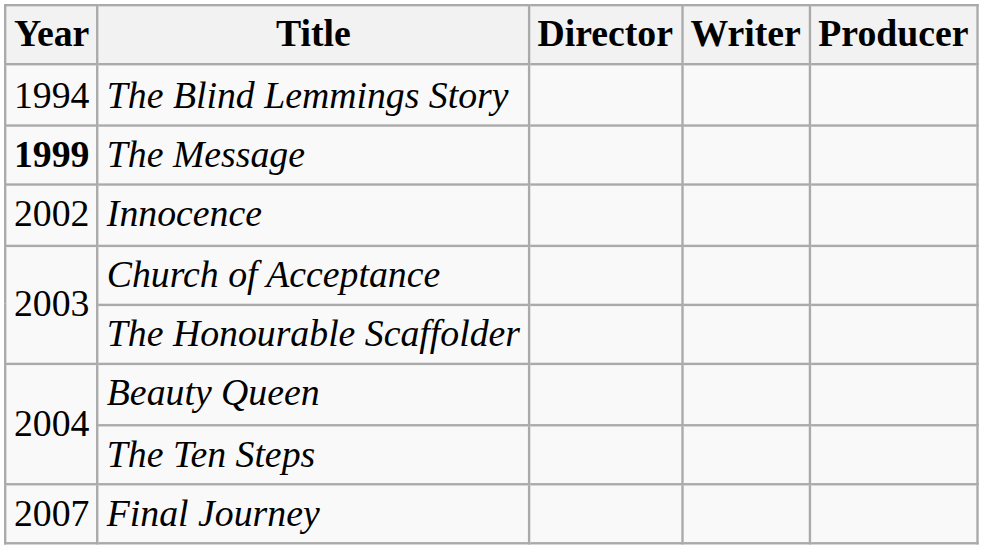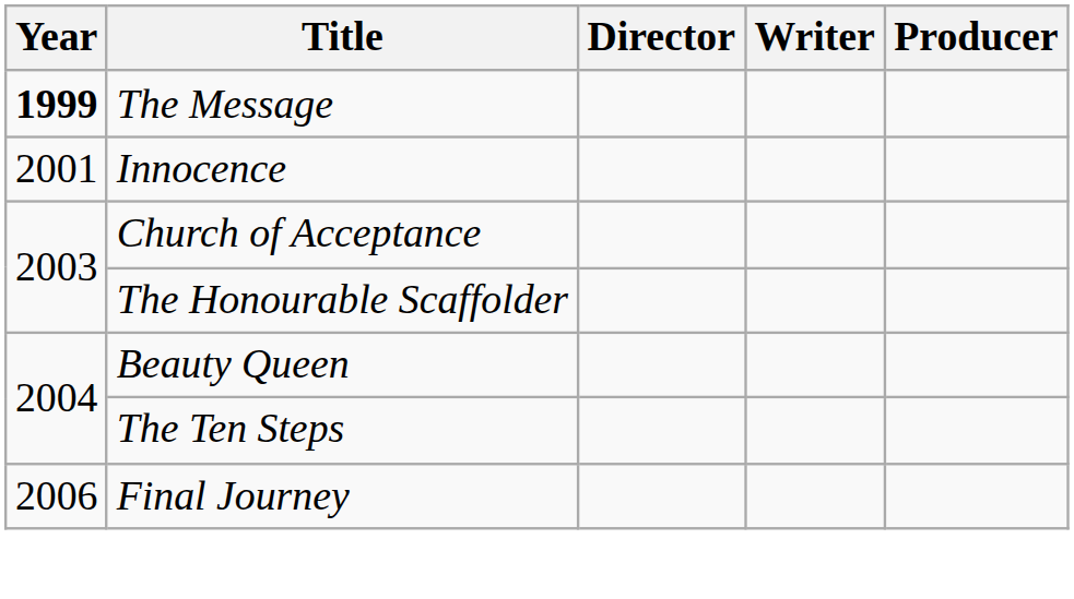- row: 1994 | The Blind Lemmings Story
Innocence | Year: 2002 -> 2001
Final Journey | Year: 2007 -> 2006
